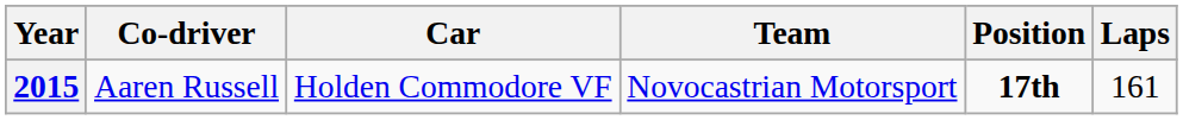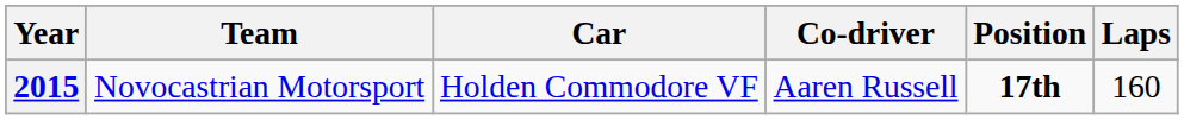columns swapped: Team <-> Co-driver
2015 | Laps: 161 -> 160
